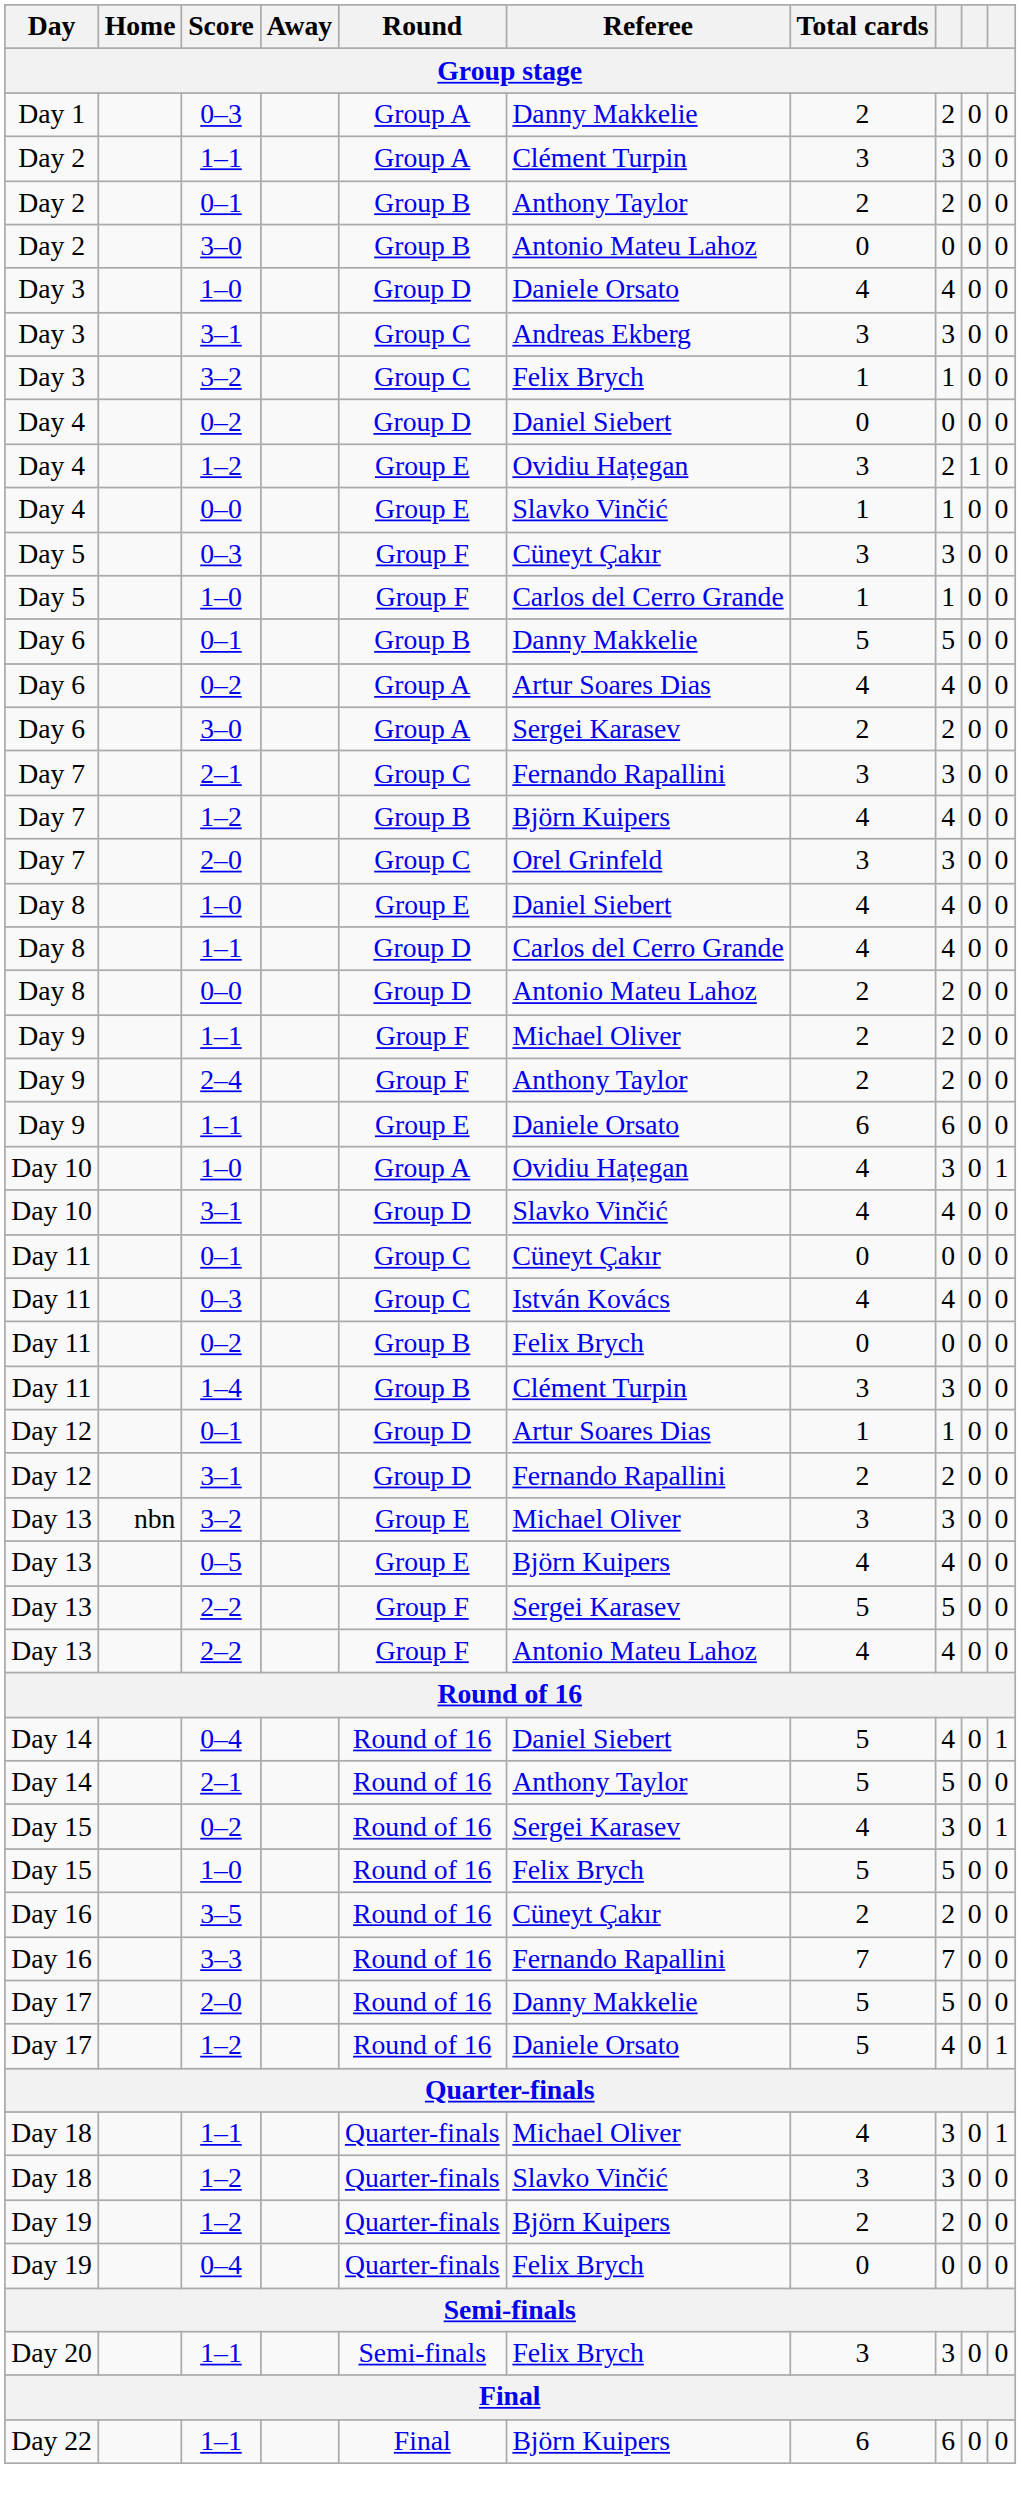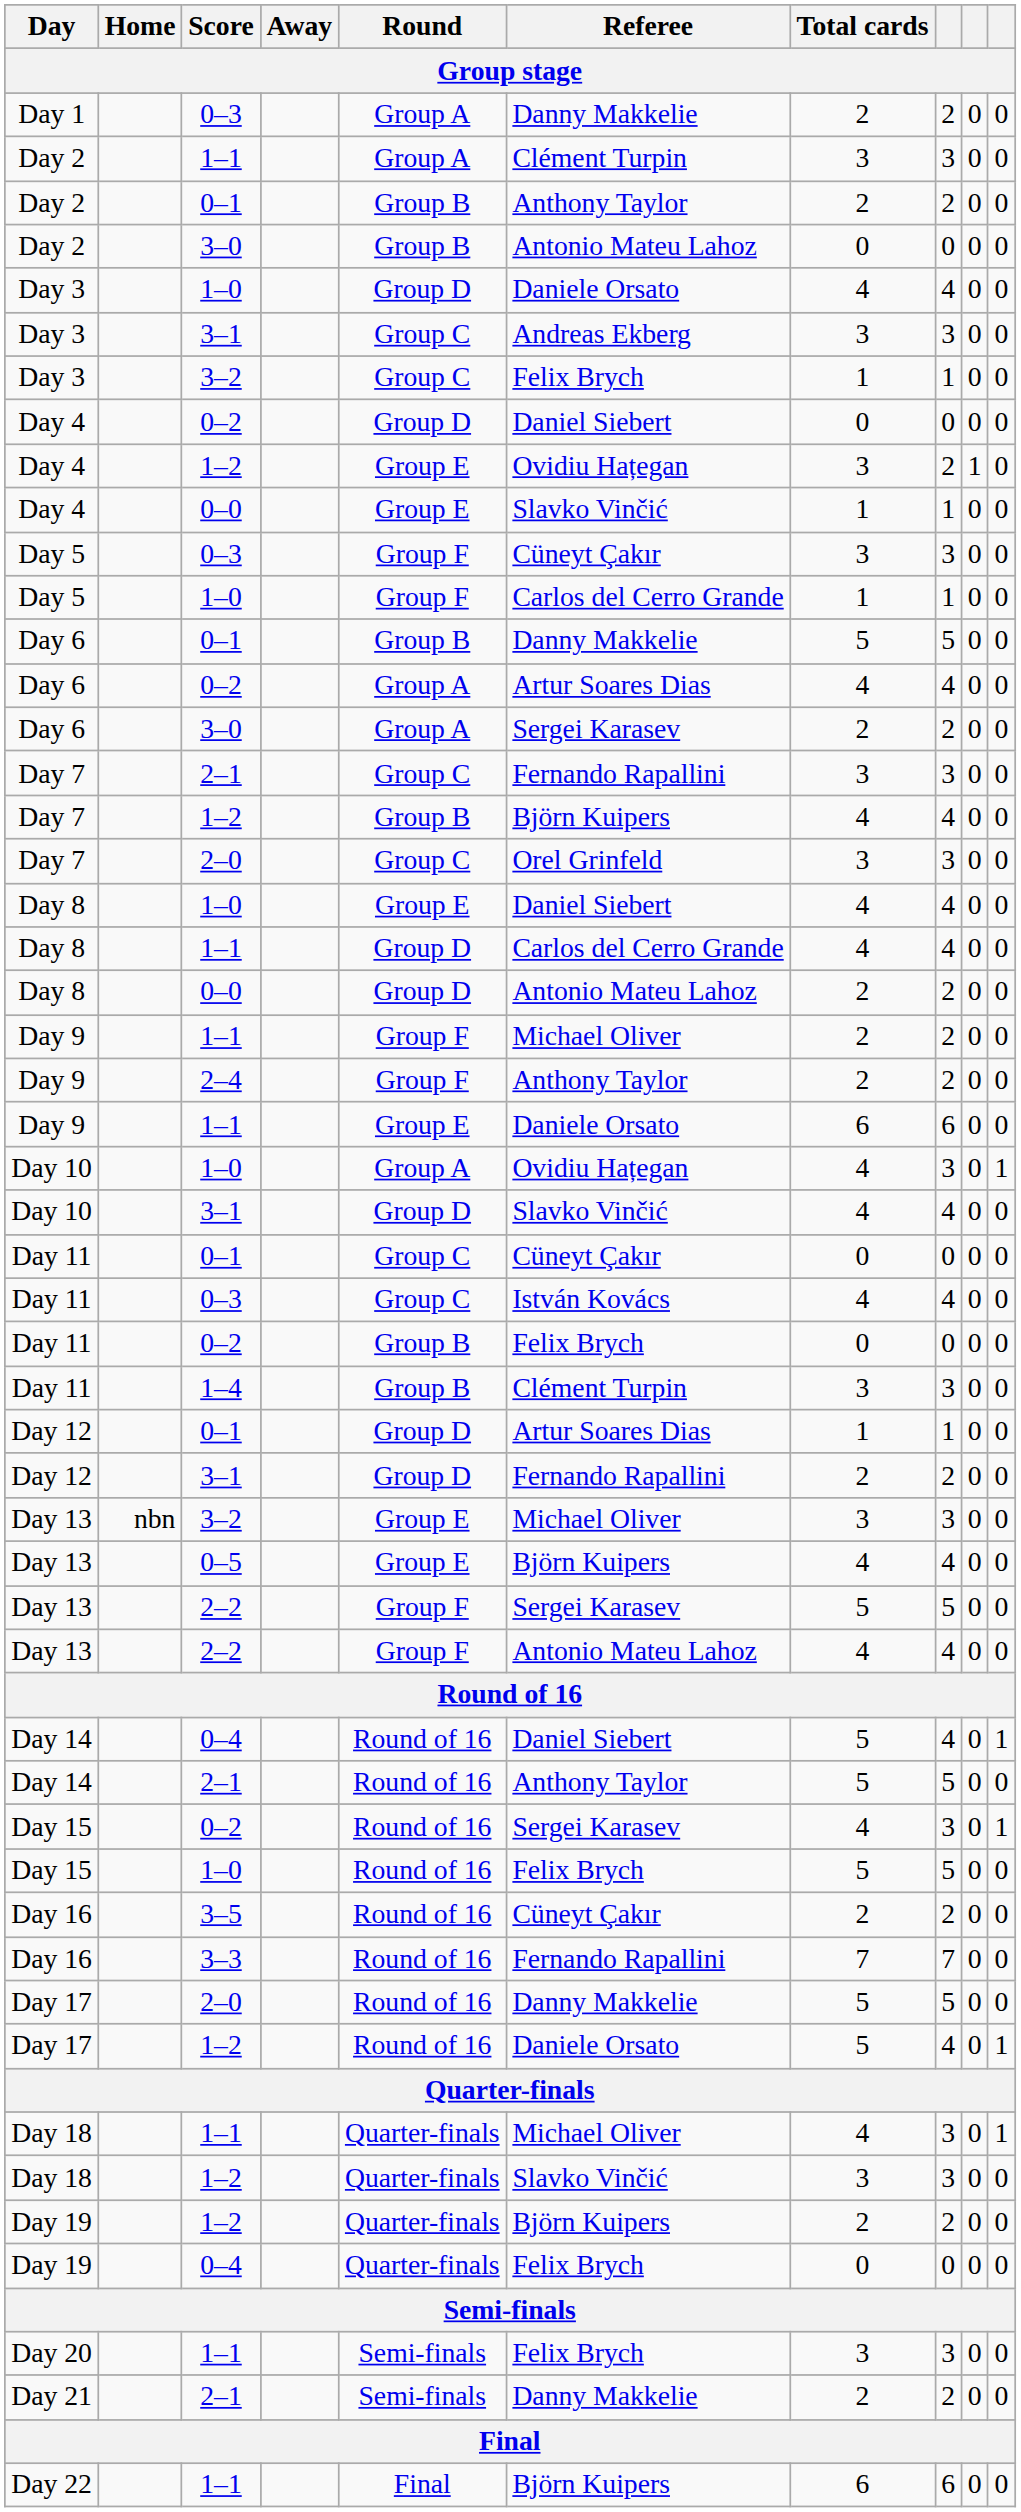+ row: Day 21 | 2–1 | Semi-finals | Danny Makkelie | 2 | 2 | 0 | 0
